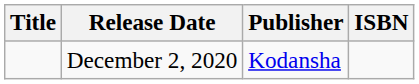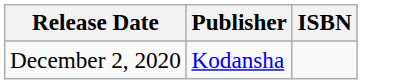- column: Title
